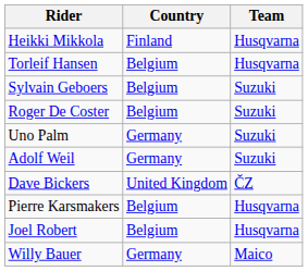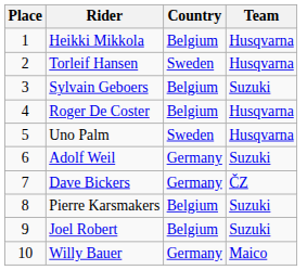+ column: Place | 1 | 2 | 3 | 4 | 5 | 6 | 7 | 8 | 9 | 10
Heikki Mikkola | Country: Finland -> Belgium
Torleif Hansen | Country: Belgium -> Sweden
Roger De Coster | Team: Suzuki -> Husqvarna
Uno Palm | Country: Germany -> Sweden
Uno Palm | Team: Suzuki -> Husqvarna
Dave Bickers | Country: United Kingdom -> Germany
Pierre Karsmakers | Team: Husqvarna -> Suzuki
Joel Robert | Team: Husqvarna -> Suzuki
